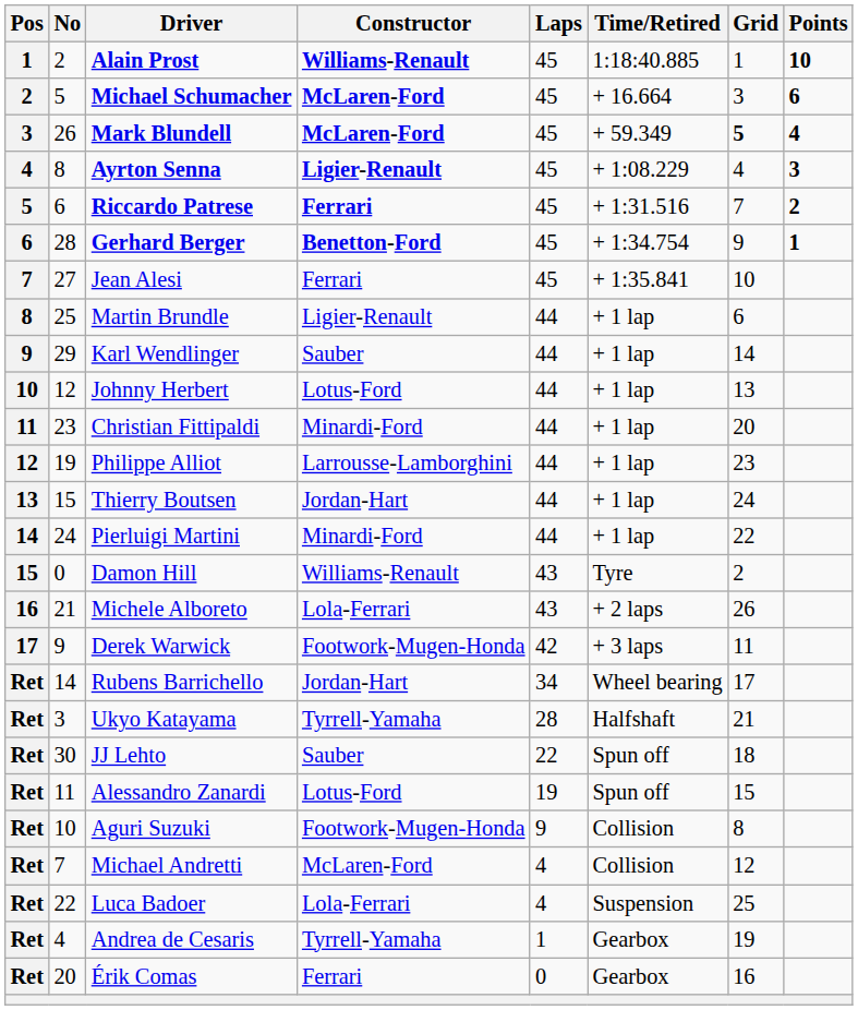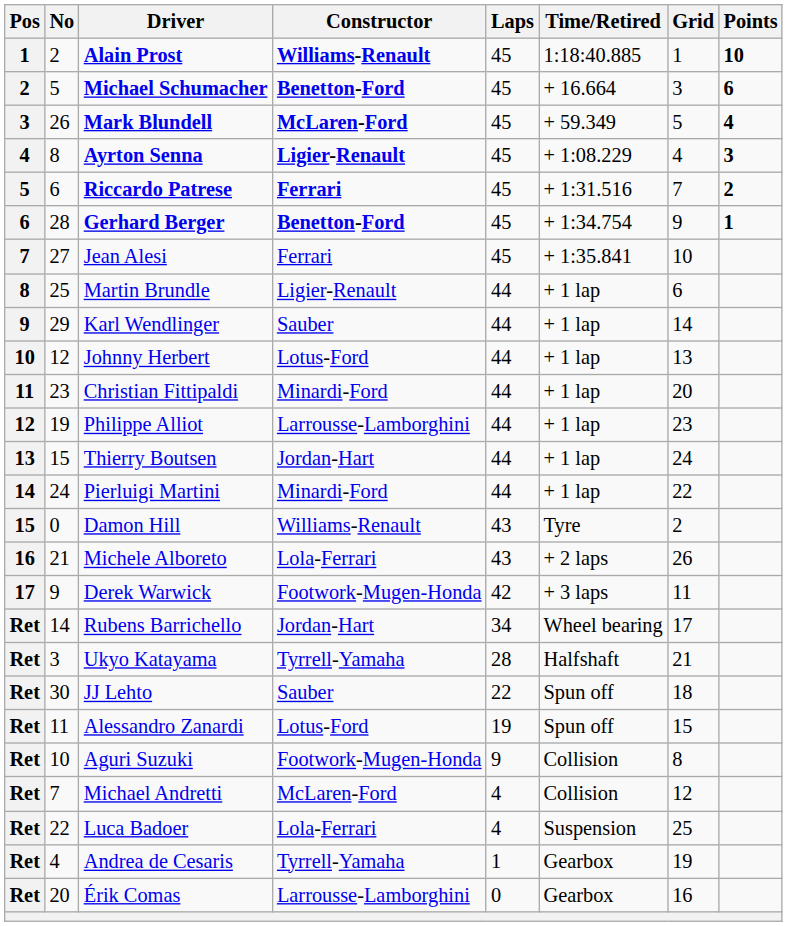Michael Schumacher | Constructor: McLaren-Ford -> Benetton-Ford
Mark Blundell | Grid: bold -> normal
Érik Comas | Constructor: Ferrari -> Larrousse-Lamborghini
